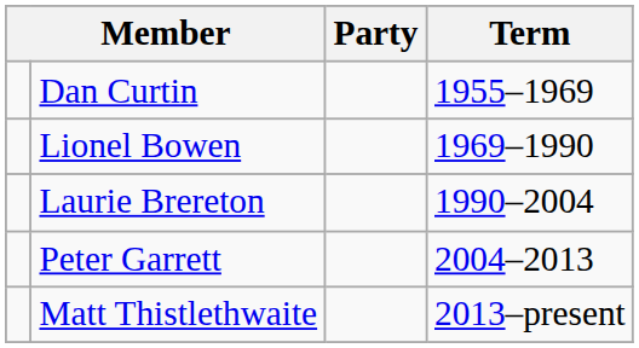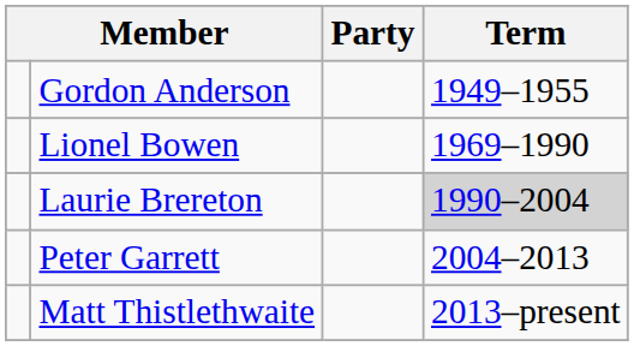+ row: Gordon Anderson | 1949–1955
- row: Dan Curtin | 1955–1969
Laurie Brereton | Term: no background -> lightgrey background
